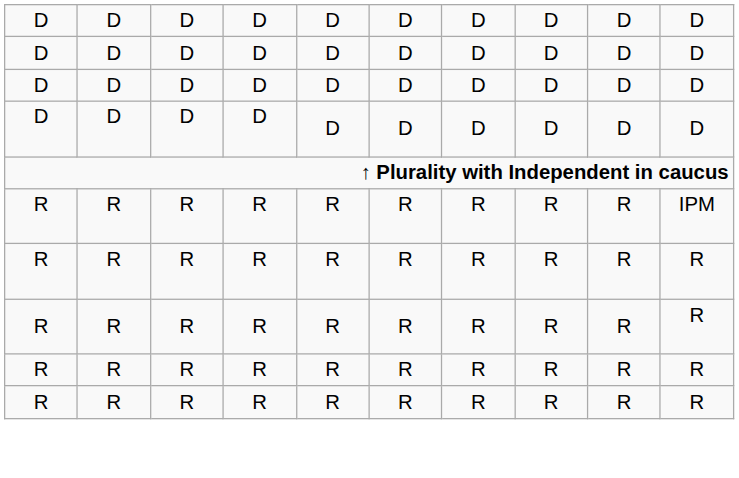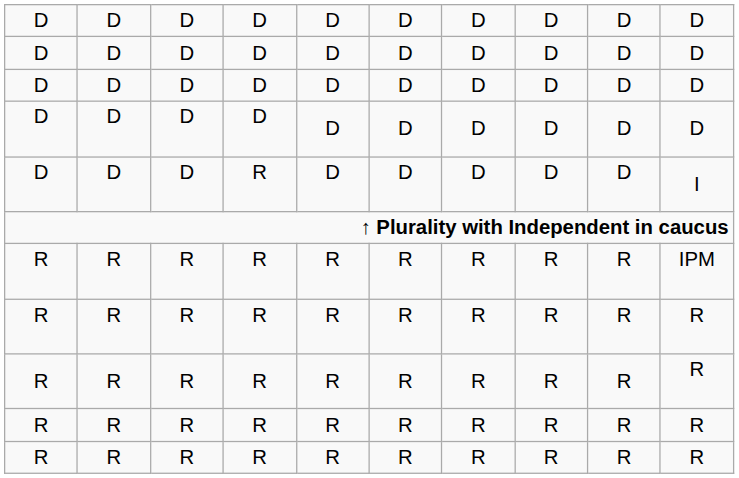+ row: D | D | D | R | D | D | D | D | D | I
